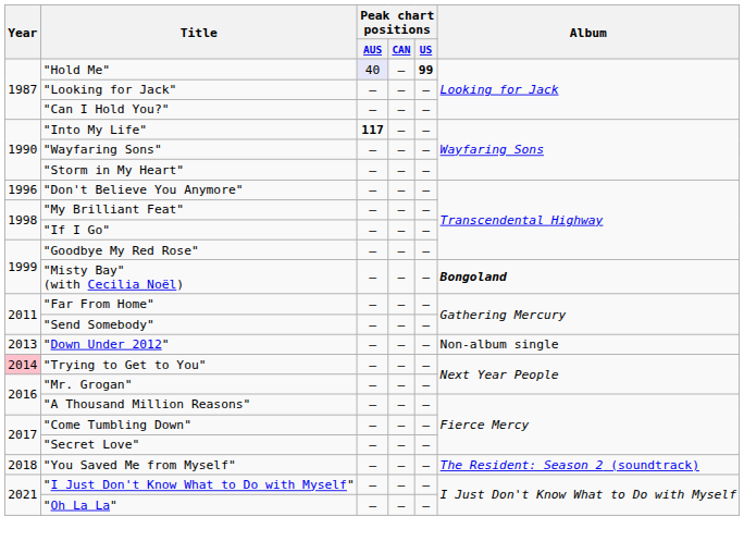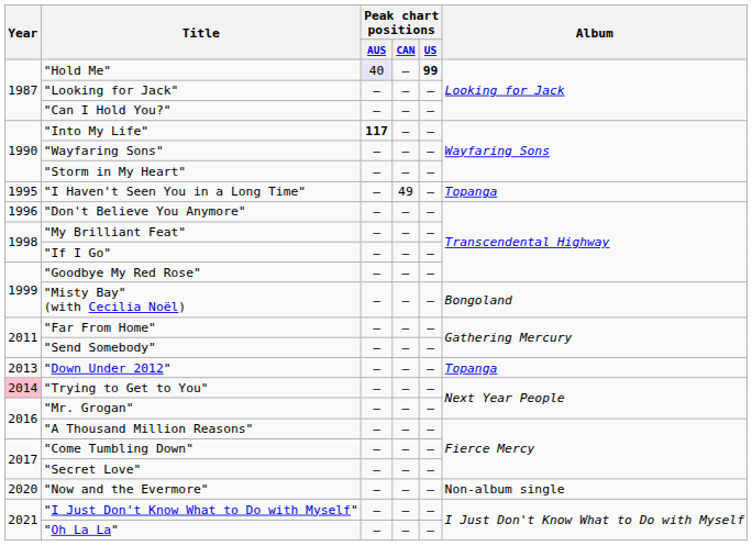+ row: 1995 | "I Haven't Seen You in a Long Time" | — | 49 | — | Topanga
"Misty Bay" (with Cecilia Noël) | Album: bold -> normal
"Down Under 2012" | Album: Non-album single -> Topanga
- row: 2018 | "You Saved Me from Myself" | — | — | — | The Resident: Season 2 (soundtrack)
+ row: 2020 | "Now and the Evermore" | — | — | — | Non-album single
